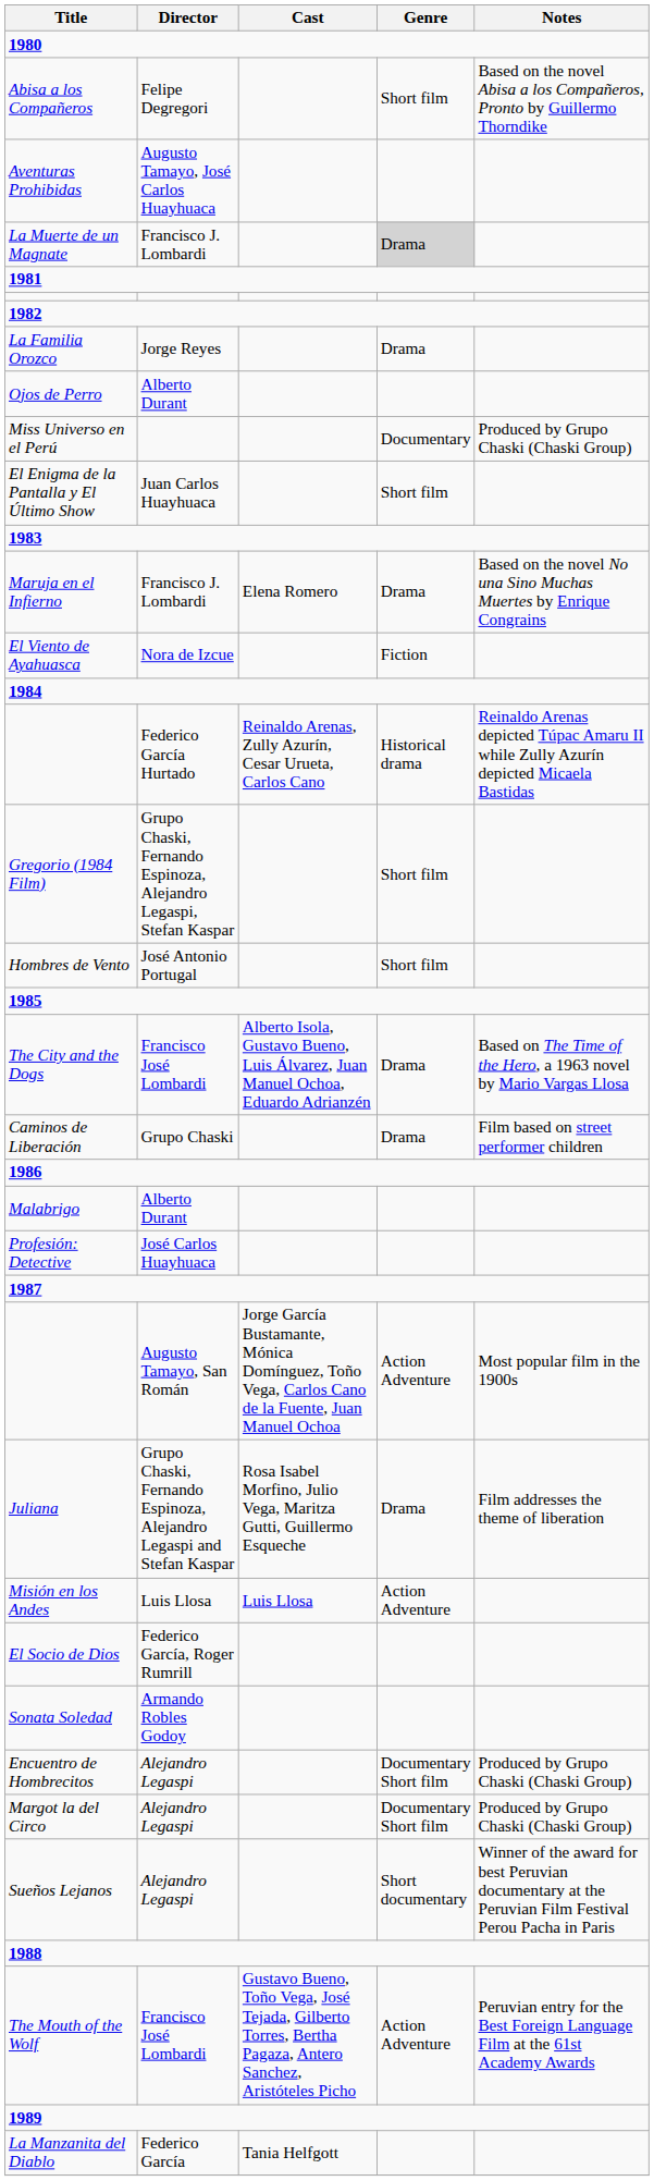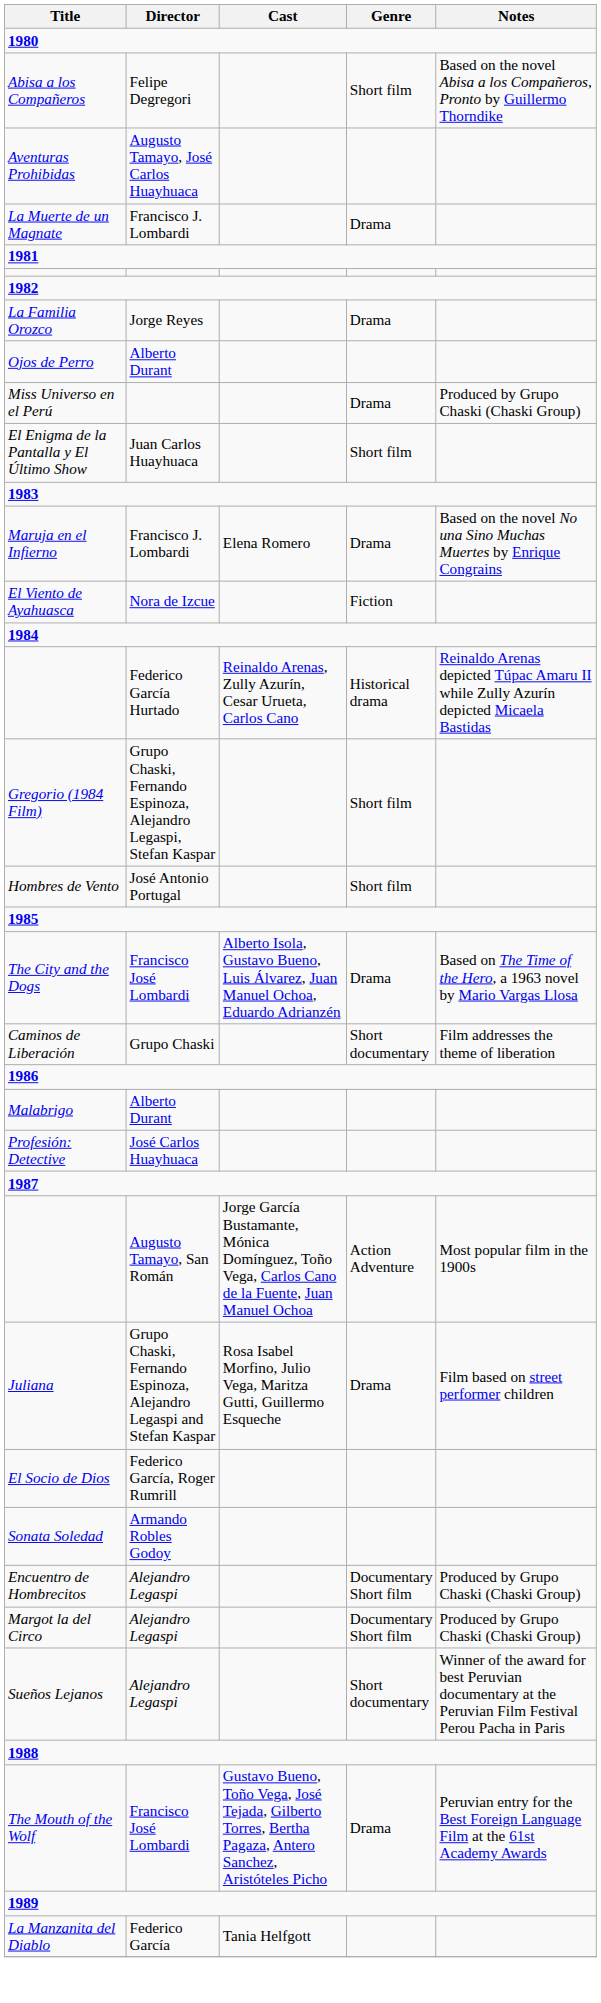La Muerte de un Magnate | Genre: lightgrey background -> no background
Miss Universo en el Perú | Genre: Documentary -> Drama
Caminos de Liberación | Genre: Drama -> Short documentary
Caminos de Liberación | Notes: Film based on street performer children -> Film addresses the theme of liberation
Juliana | Notes: Film addresses the theme of liberation -> Film based on street performer children
- row: Misión en los Andes | Luis Llosa | Luis Llosa | Action Adventure
The Mouth of the Wolf | Genre: Action Adventure -> Drama
